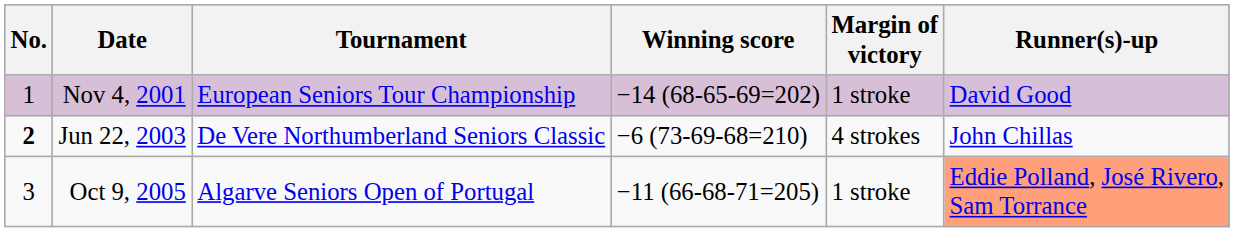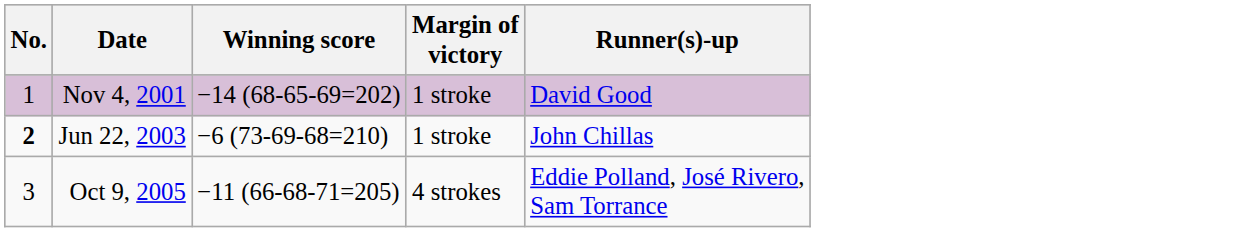- column: Tournament | European Seniors Tour Championship | De Vere Northumberland Seniors Classic | Algarve Seniors Open of Portugal
Jun 22, 2003 | Margin of victory: 4 strokes -> 1 stroke
Oct 9, 2005 | Margin of victory: 1 stroke -> 4 strokes
Oct 9, 2005 | Runner(s)-up: lightsalmon background -> no background
